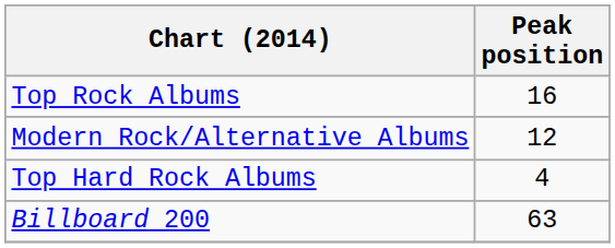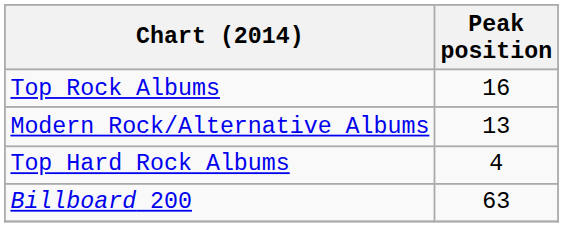Modern Rock/Alternative Albums | Peak position: 12 -> 13
